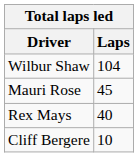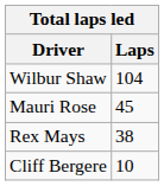Rex Mays | Laps: 40 -> 38
